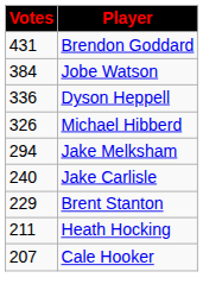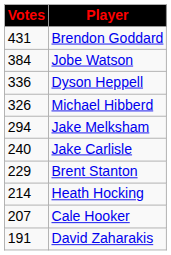Heath Hocking | Votes: 211 -> 214
+ row: 191 | David Zaharakis
